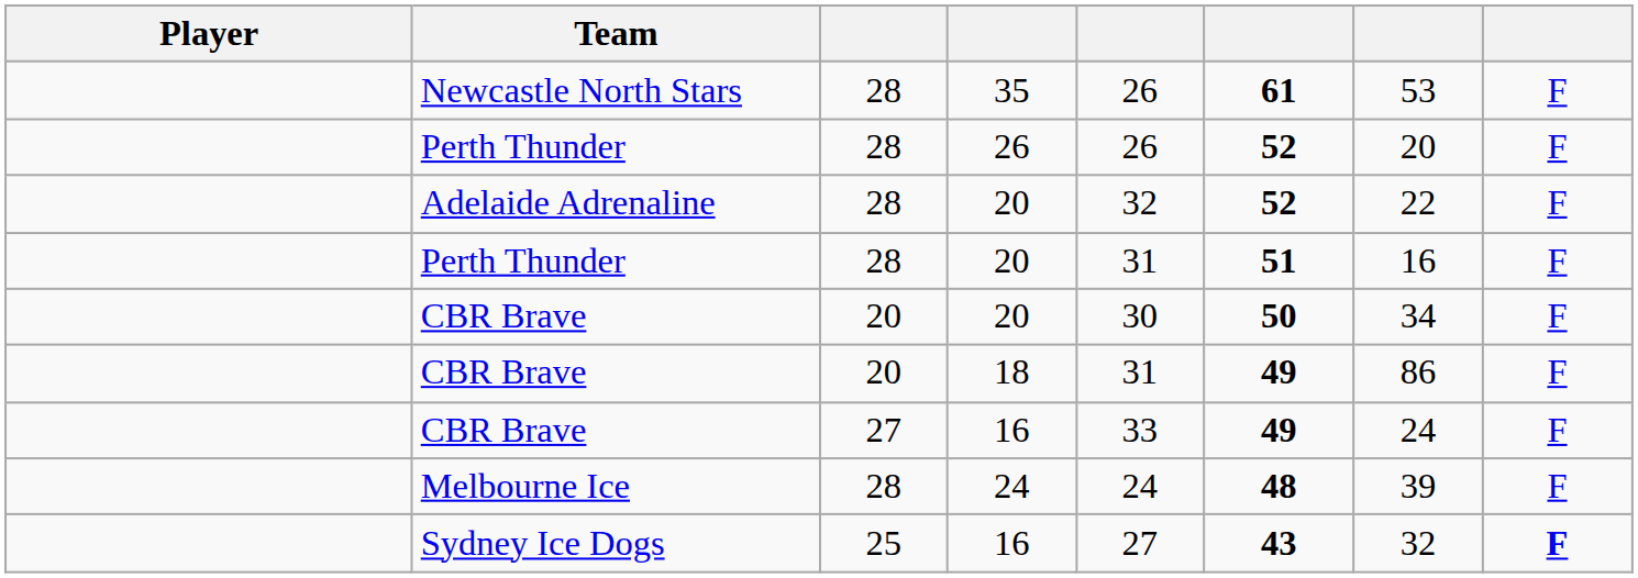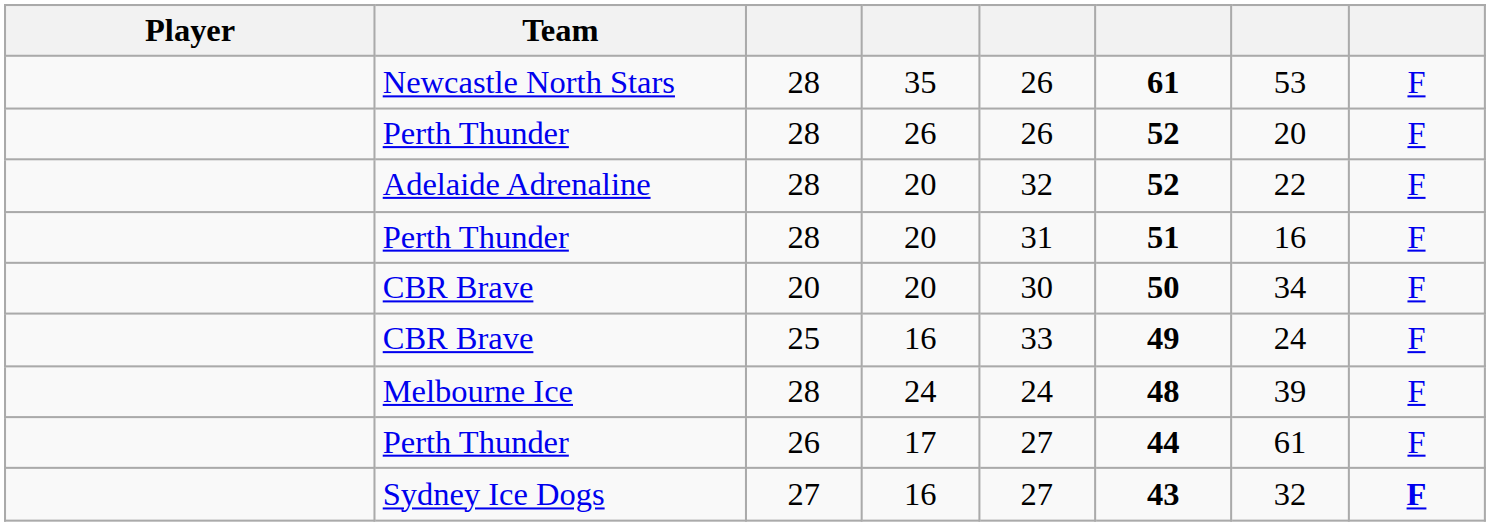- row: CBR Brave | 20 | 18 | 31 | 49 | 86 | F
CBR Brave / 16 | column 3: 27 -> 25
+ row: Perth Thunder | 26 | 17 | 27 | 44 | 61 | F
Sydney Ice Dogs / 16 | column 3: 25 -> 27
